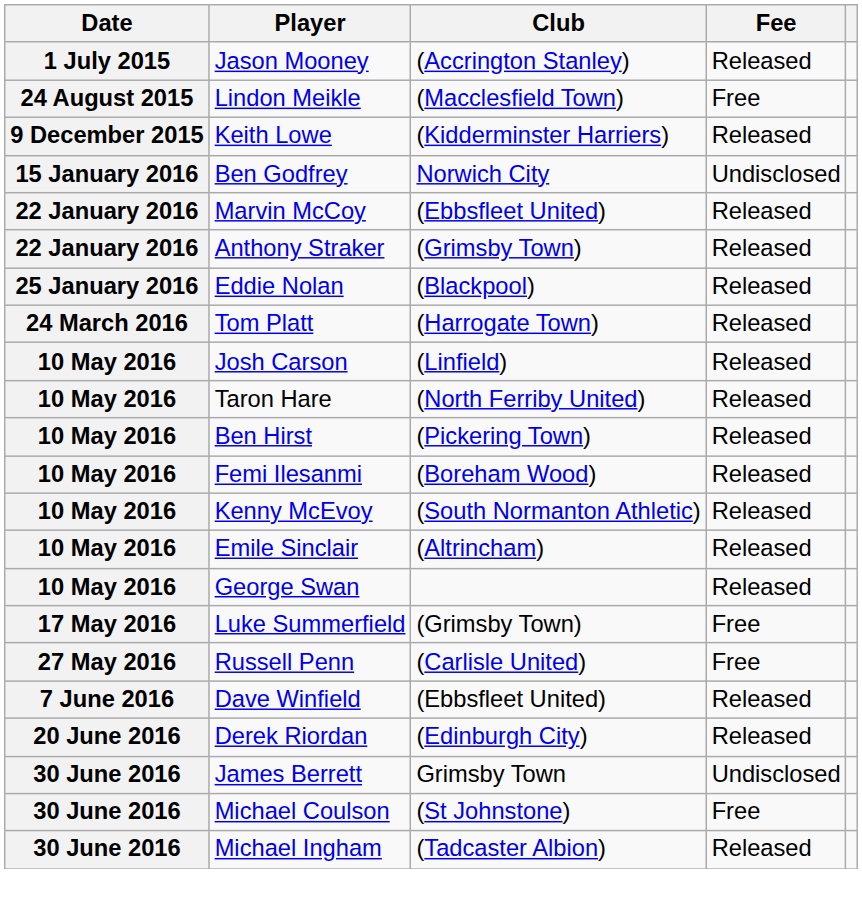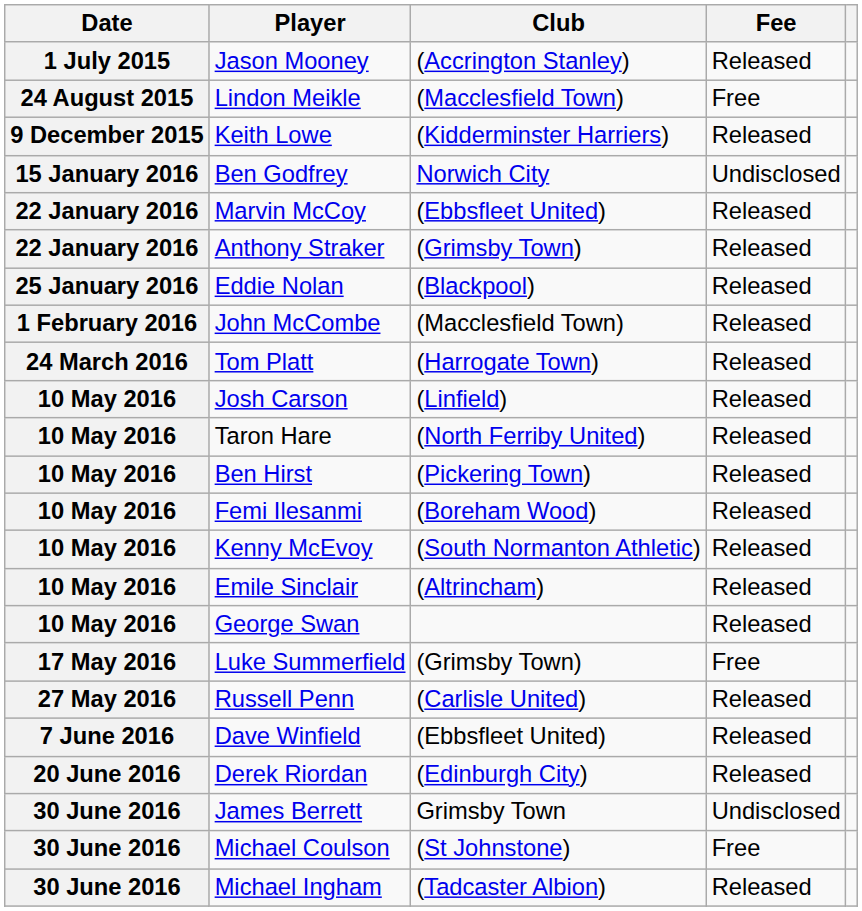+ row: 1 February 2016 | John McCombe | (Macclesfield Town) | Released
Russell Penn | Fee: Free -> Released
